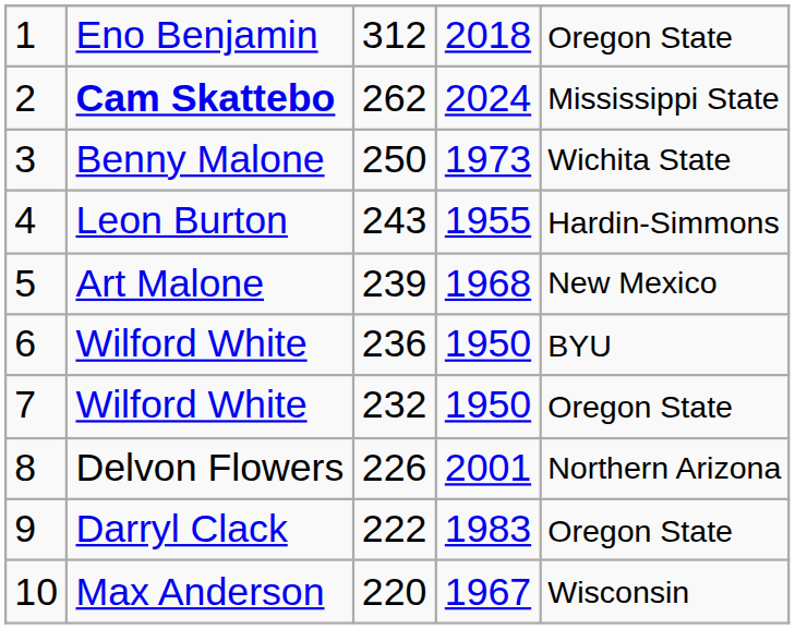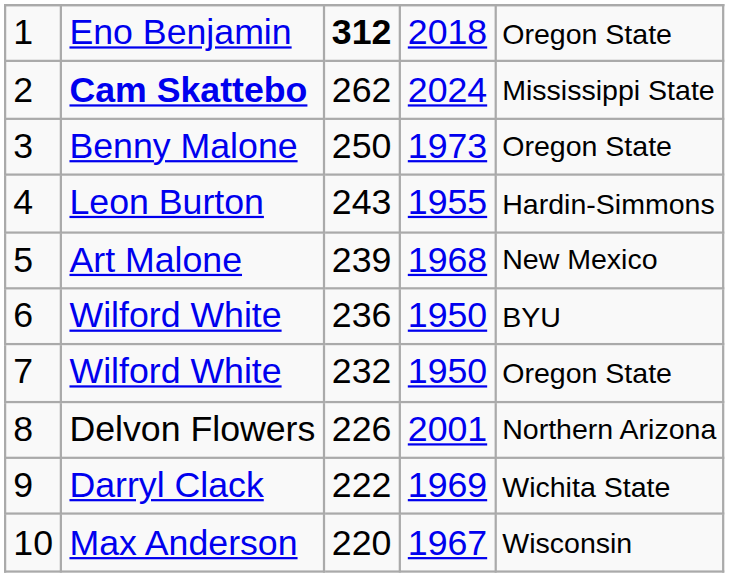Eno Benjamin | column 3: normal -> bold
Benny Malone | column 5: Wichita State -> Oregon State
Darryl Clack | column 4: 1983 -> 1969
Darryl Clack | column 5: Oregon State -> Wichita State
